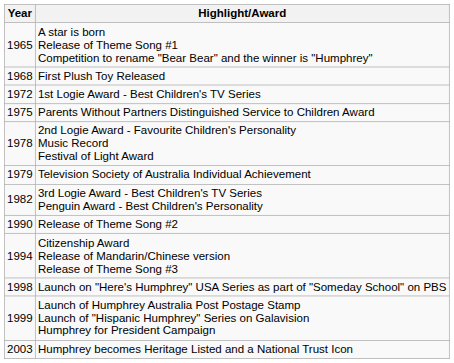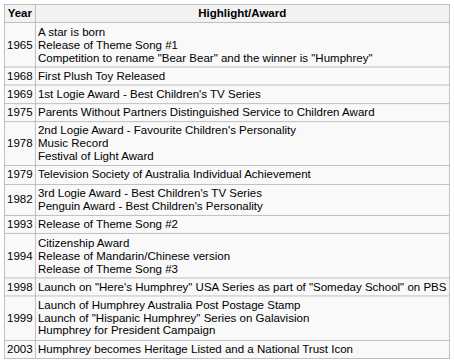1st Logie Award - Best Children's TV Series | Year: 1972 -> 1969
Release of Theme Song #2 | Year: 1990 -> 1993
